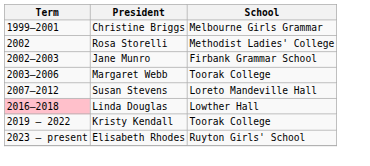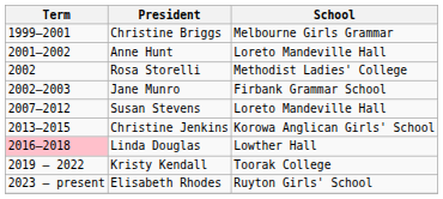+ row: 2001–2002 | Anne Hunt | Loreto Mandeville Hall
- row: 2003–2006 | Margaret Webb | Toorak College
+ row: 2013–2015 | Christine Jenkins | Korowa Anglican Girls' School
